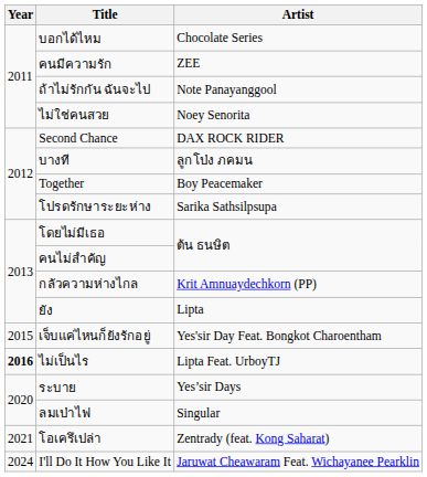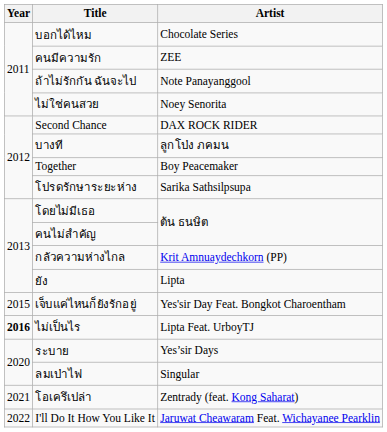I'll Do It How You Like It | Year: 2024 -> 2022
